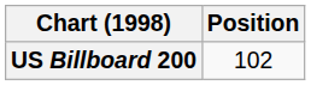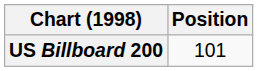US Billboard 200 | Position: 102 -> 101
